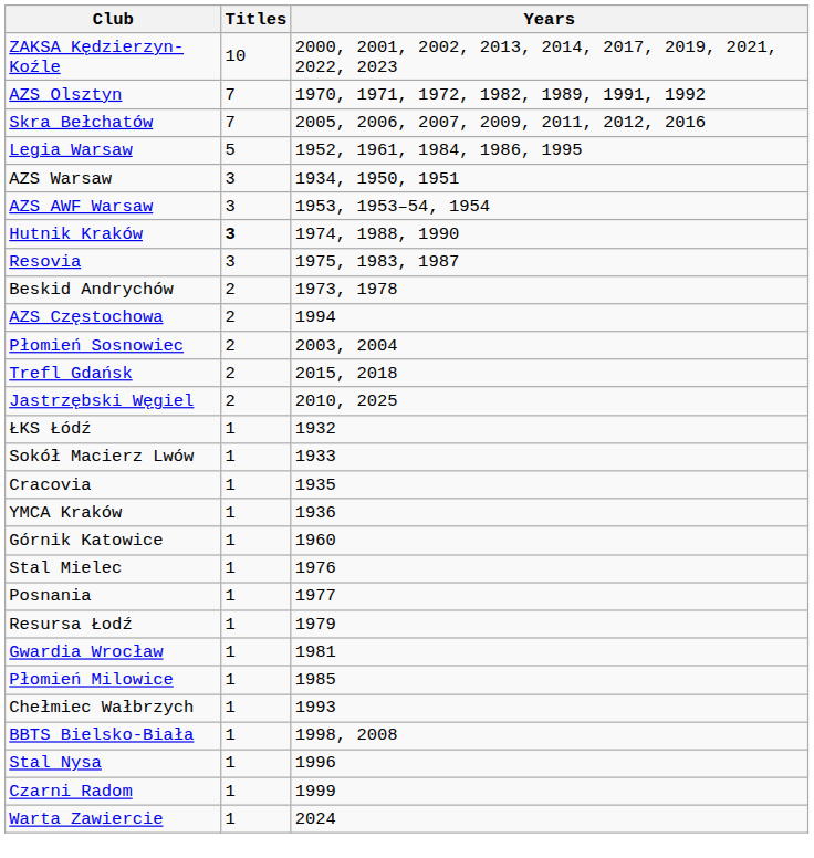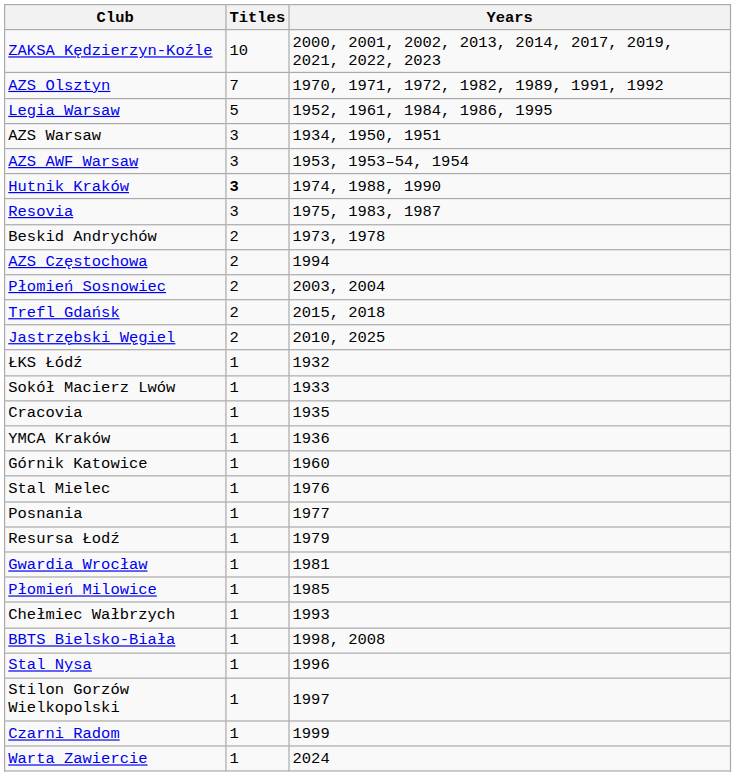- row: Skra Bełchatów | 7 | 2005, 2006, 2007, 2009, 2011, 2012, 2016
+ row: Stilon Gorzów Wielkopolski | 1 | 1997
